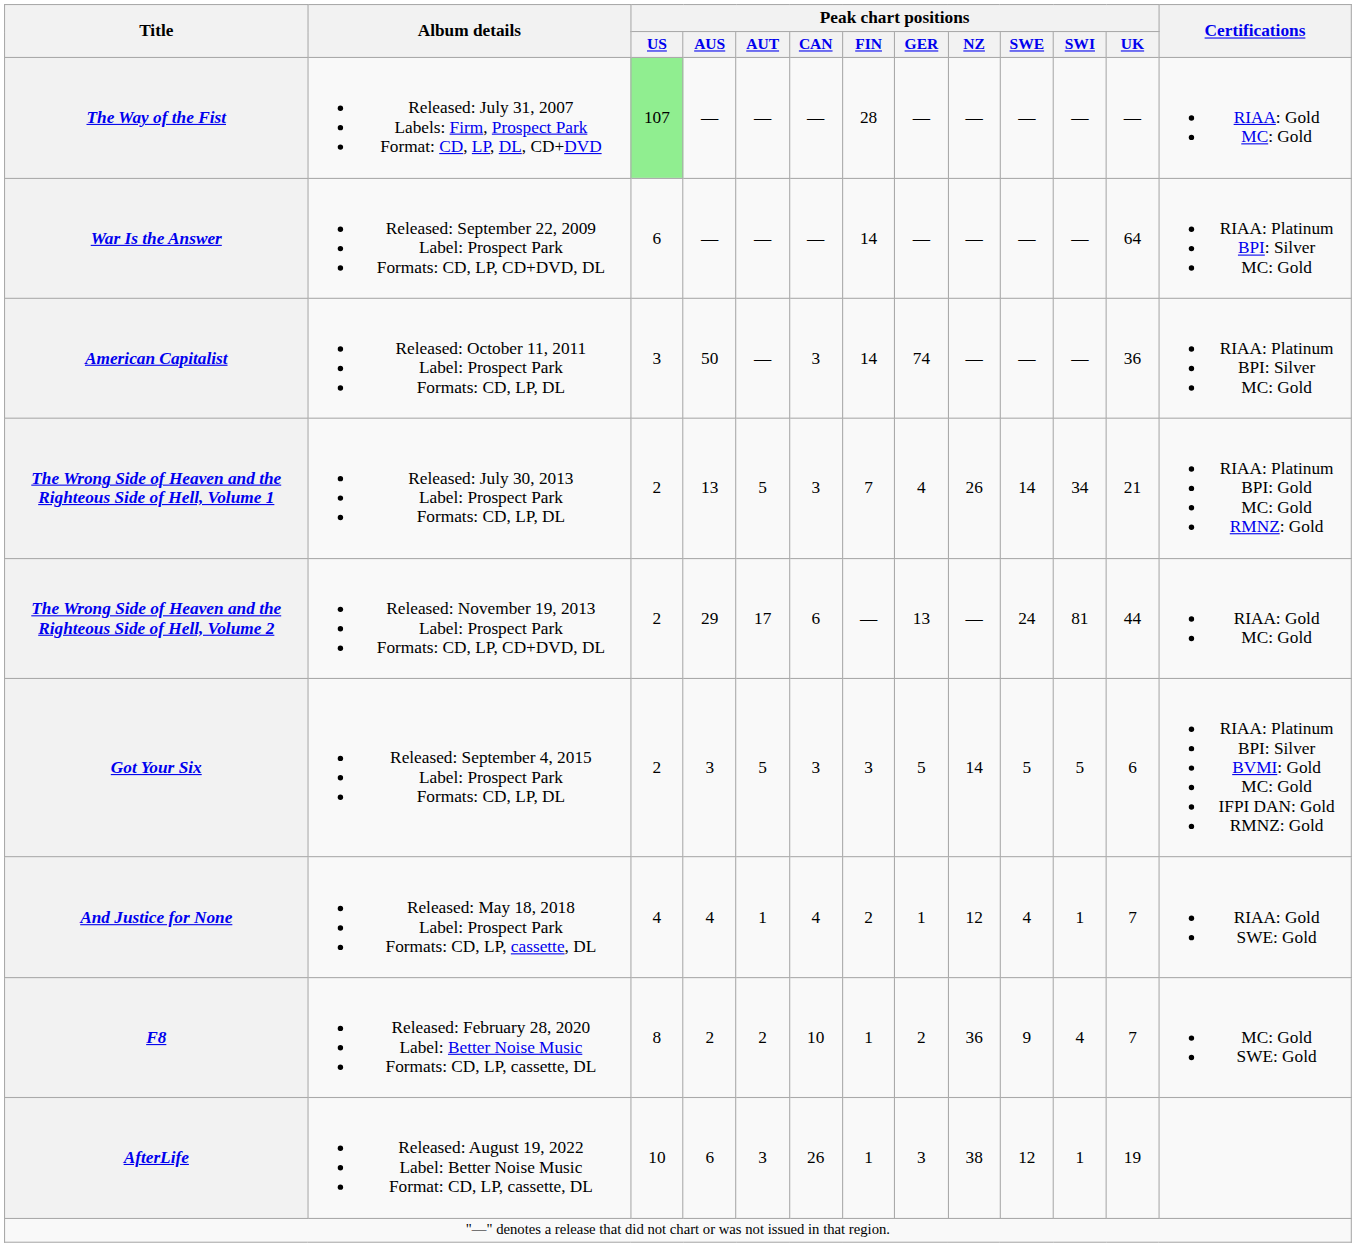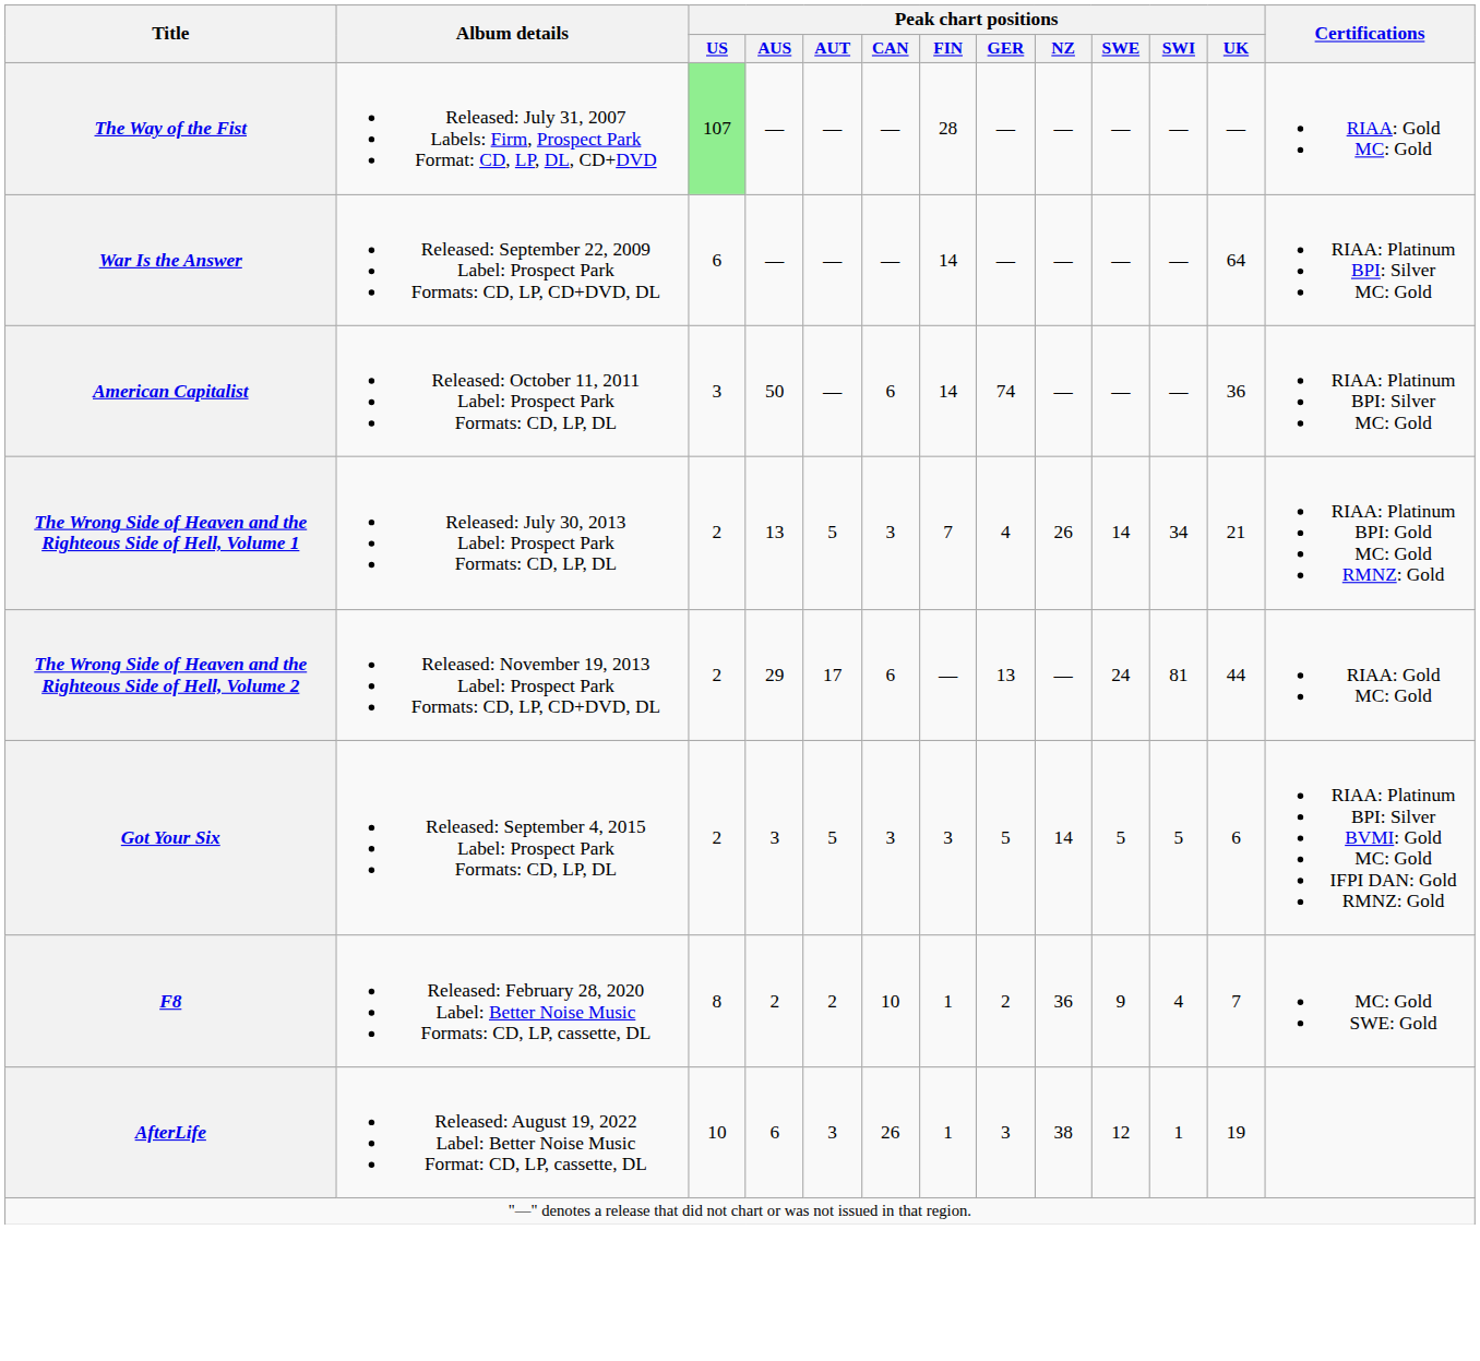American Capitalist | Peak chart positions / CAN: 3 -> 6
- row: And Justice for None | Released: May 18, 2018 Label: Prospect Park Formats: CD, LP, cassette, DL | 4 | 4 | 1 | 4 | 2 | 1 | 12 | 4 | 1 | 7 | RIAA: Gold SWE: Gold
